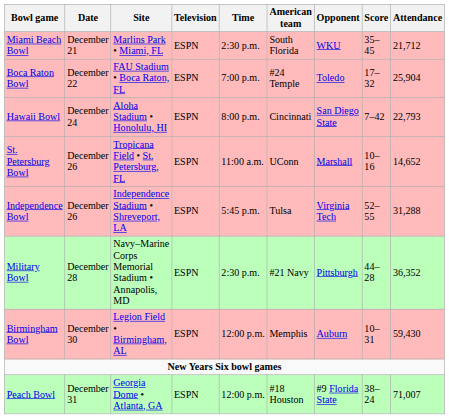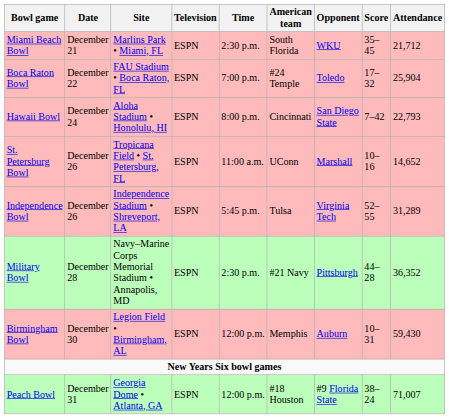Independence Bowl | Attendance: 31,288 -> 31,289
